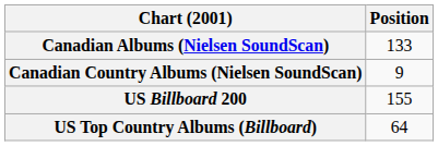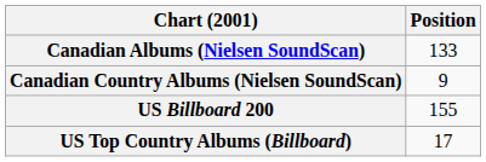US Top Country Albums (Billboard) | Position: 64 -> 17
